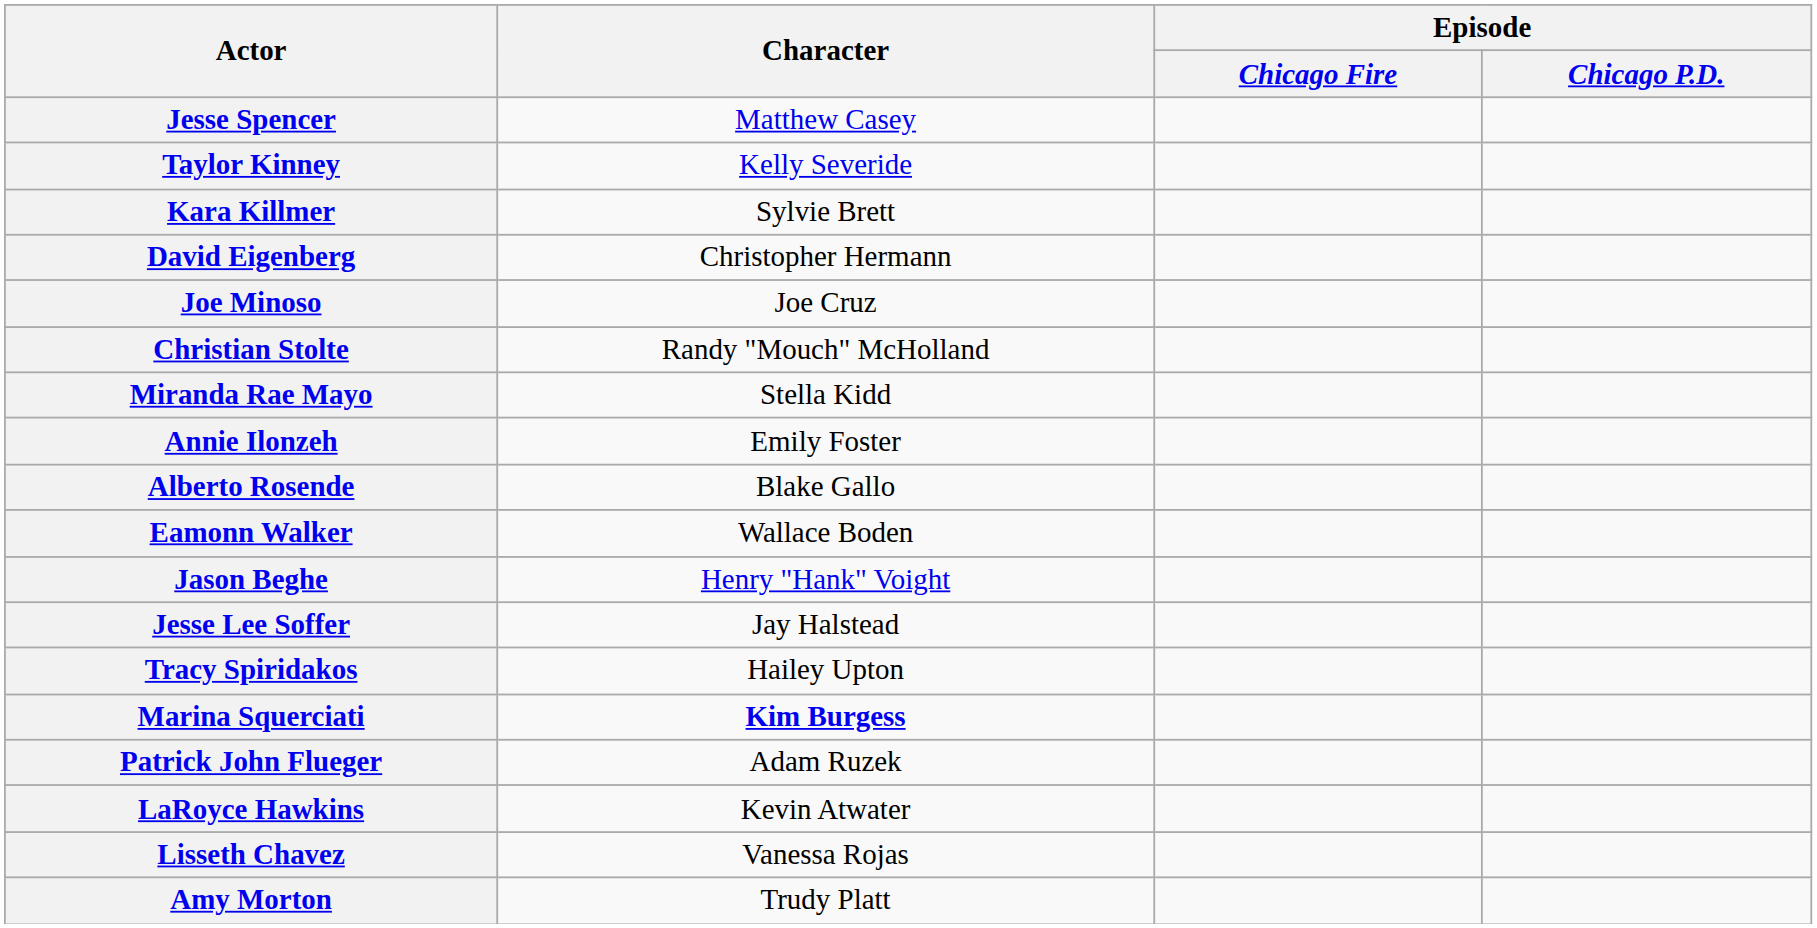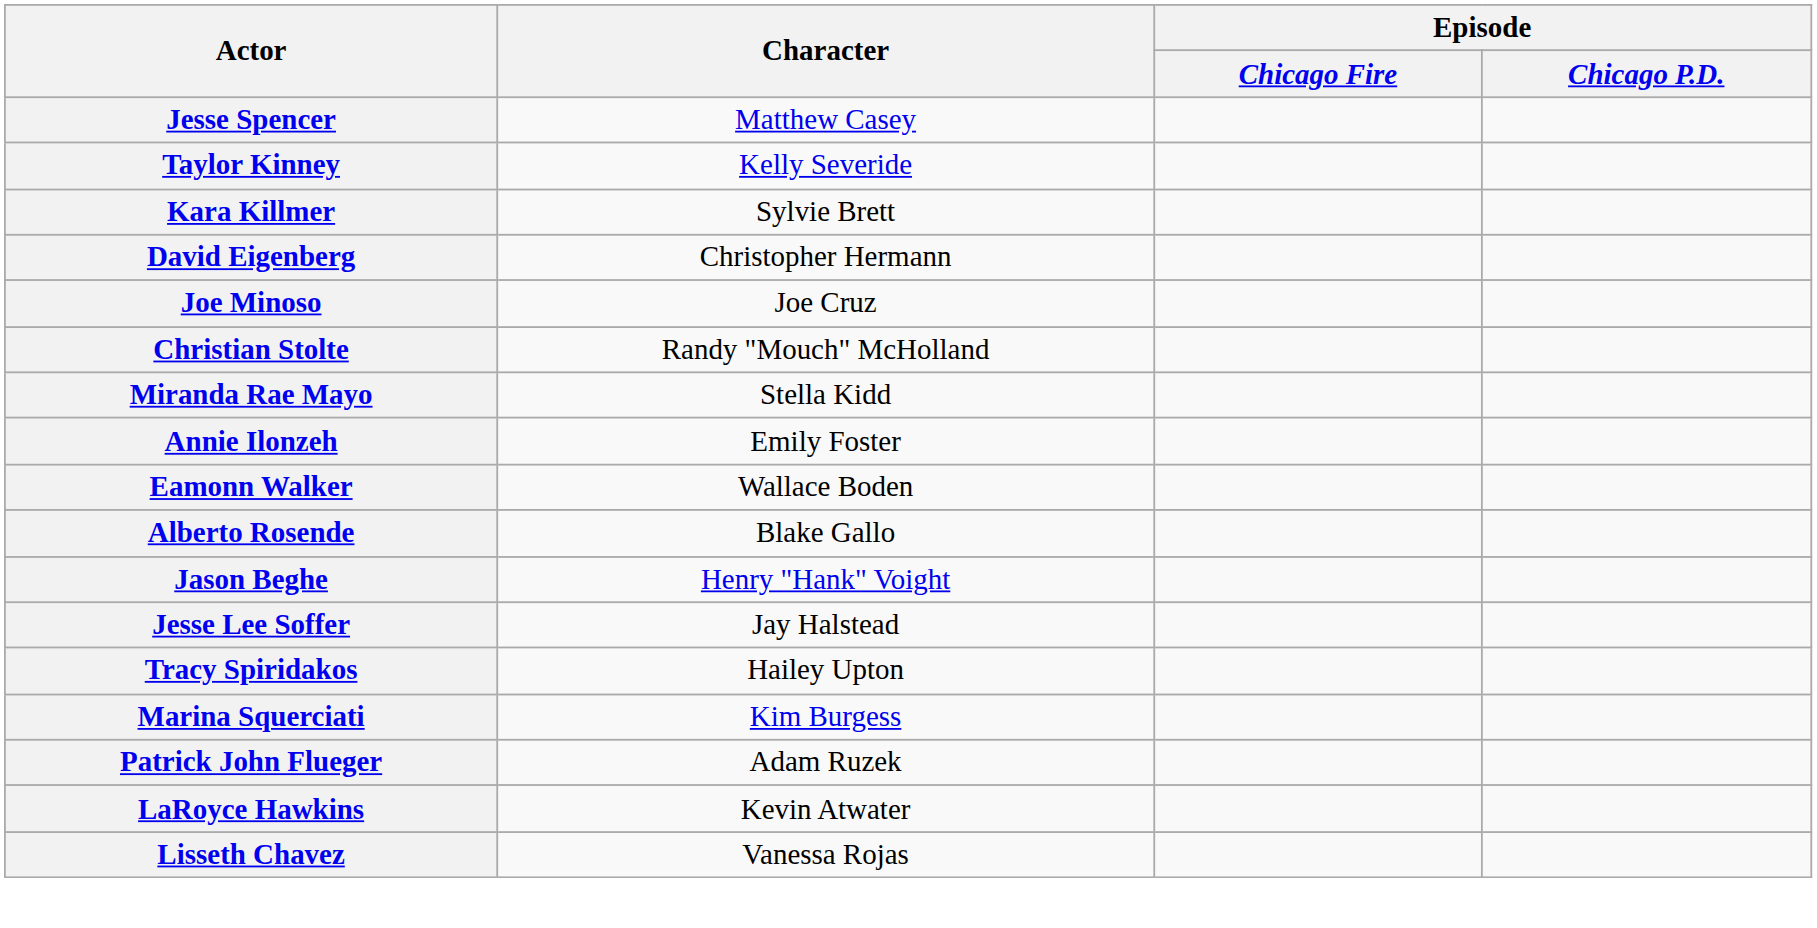rows swapped: Alberto Rosende <-> Eamonn Walker
Marina Squerciati | Character: bold -> normal
- row: Amy Morton | Trudy Platt
